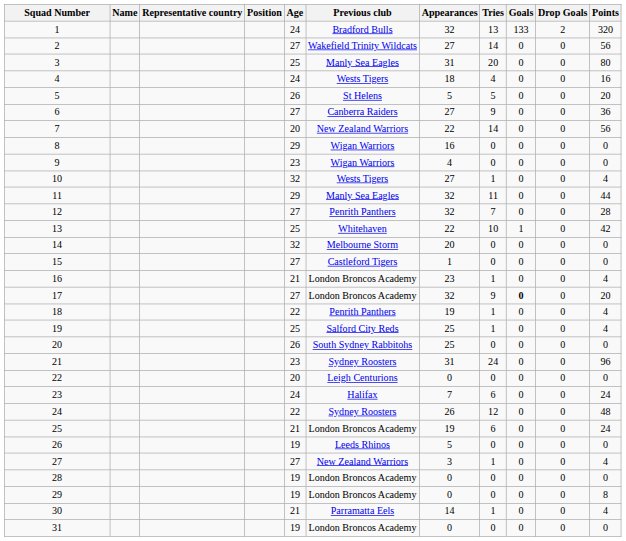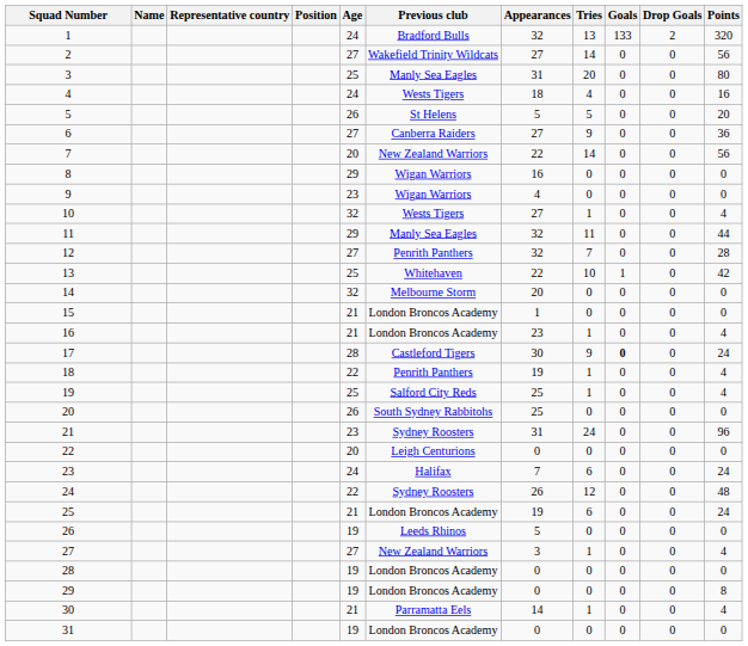15 | Age: 27 -> 21
15 | Previous club: Castleford Tigers -> London Broncos Academy
17 | Age: 27 -> 28
17 | Previous club: London Broncos Academy -> Castleford Tigers
17 | Appearances: 32 -> 30
17 | Points: 20 -> 24
